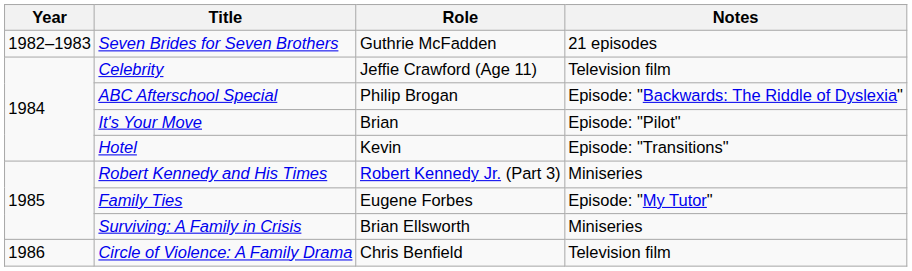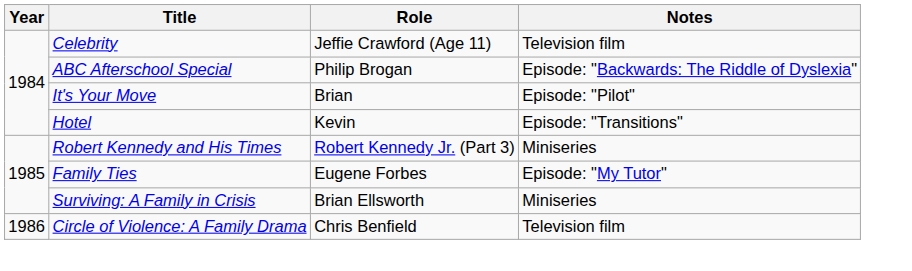- row: 1982–1983 | Seven Brides for Seven Brothers | Guthrie McFadden | 21 episodes
